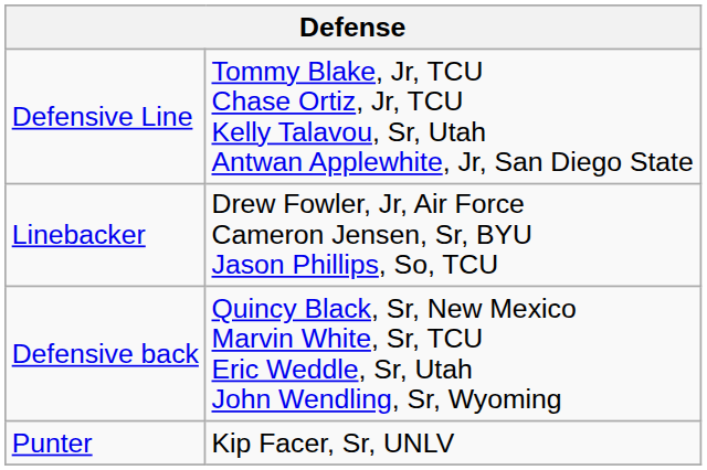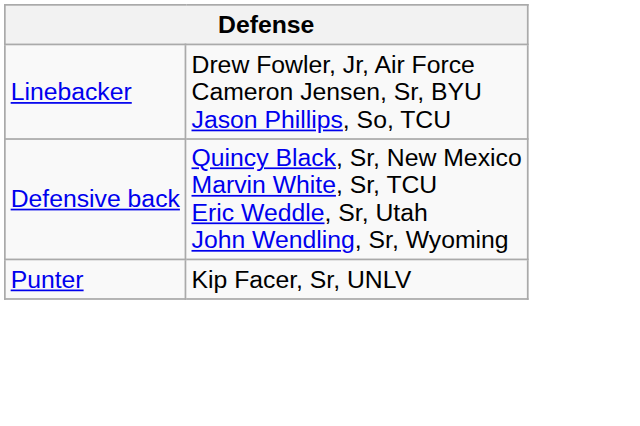- row: Defensive Line | Tommy Blake, Jr, TCU Chase Ortiz, Jr, TCU Kelly Talavou, Sr, Utah Antwan Applewhite, Jr, San Diego State
